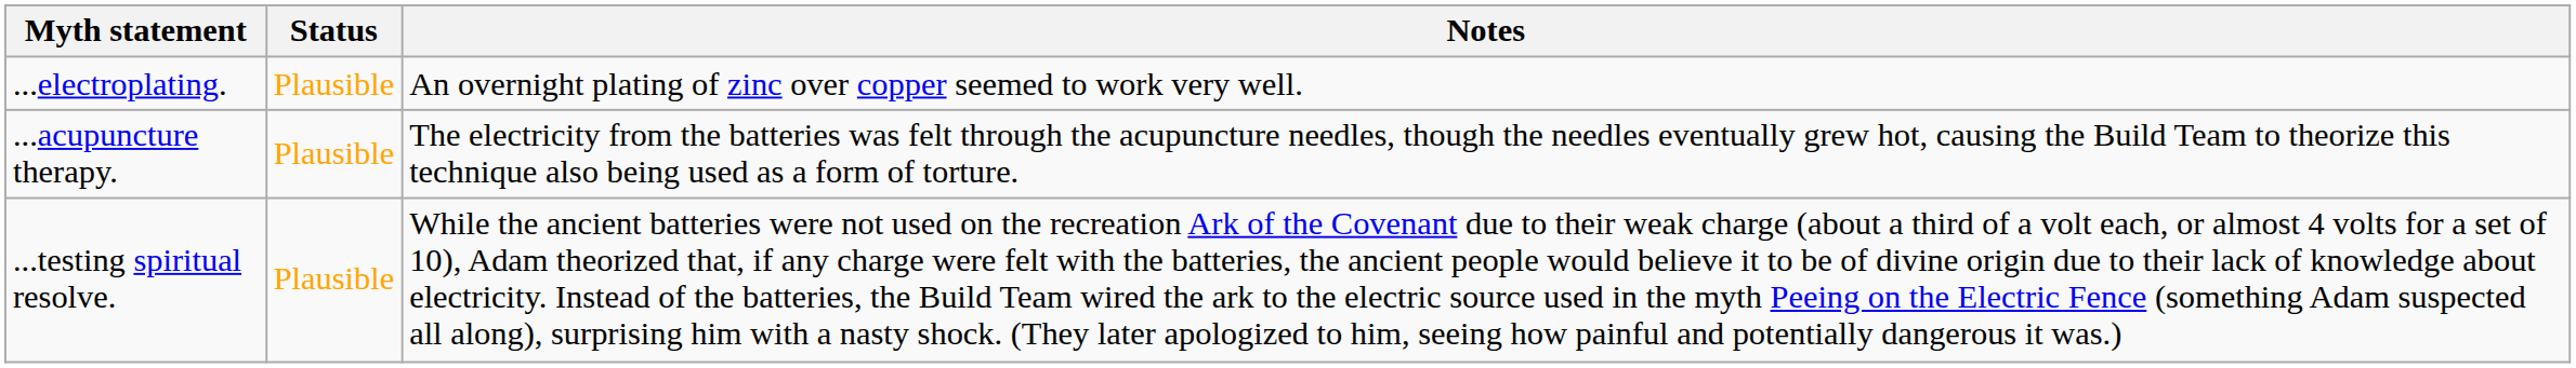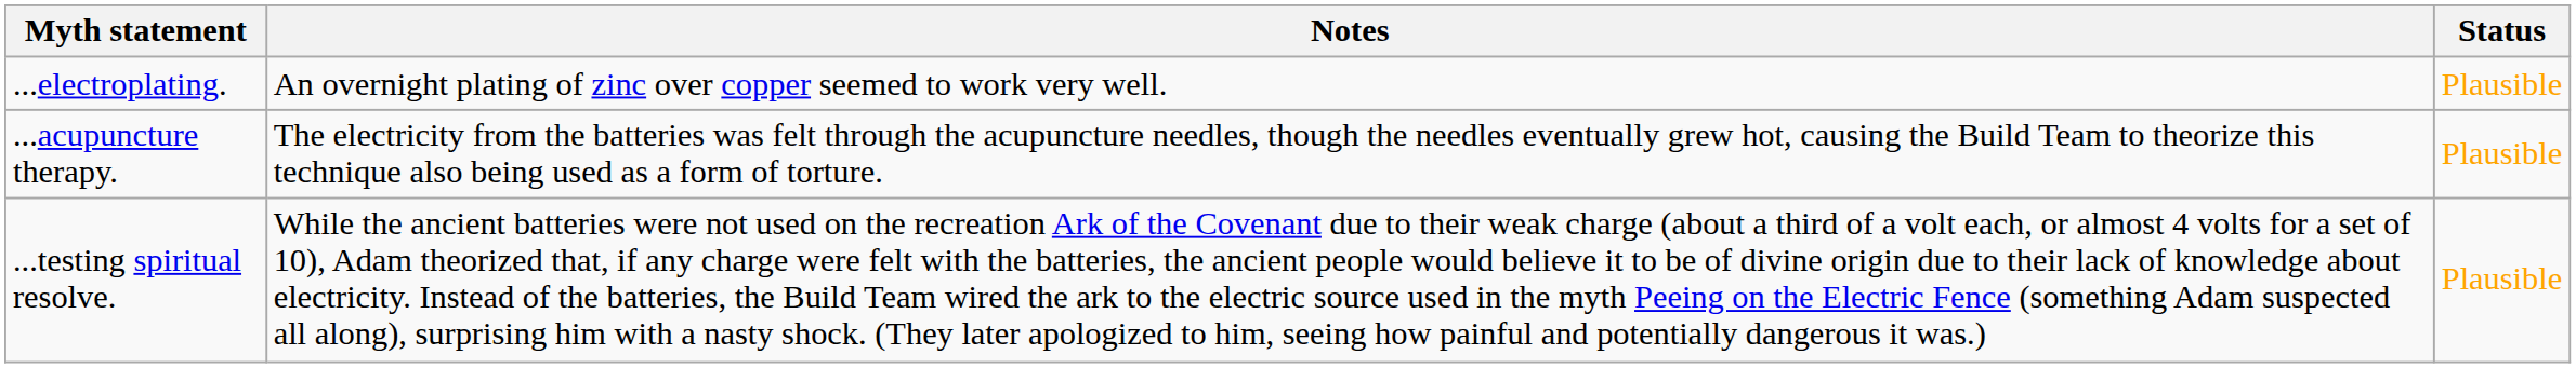columns swapped: Status <-> Notes
